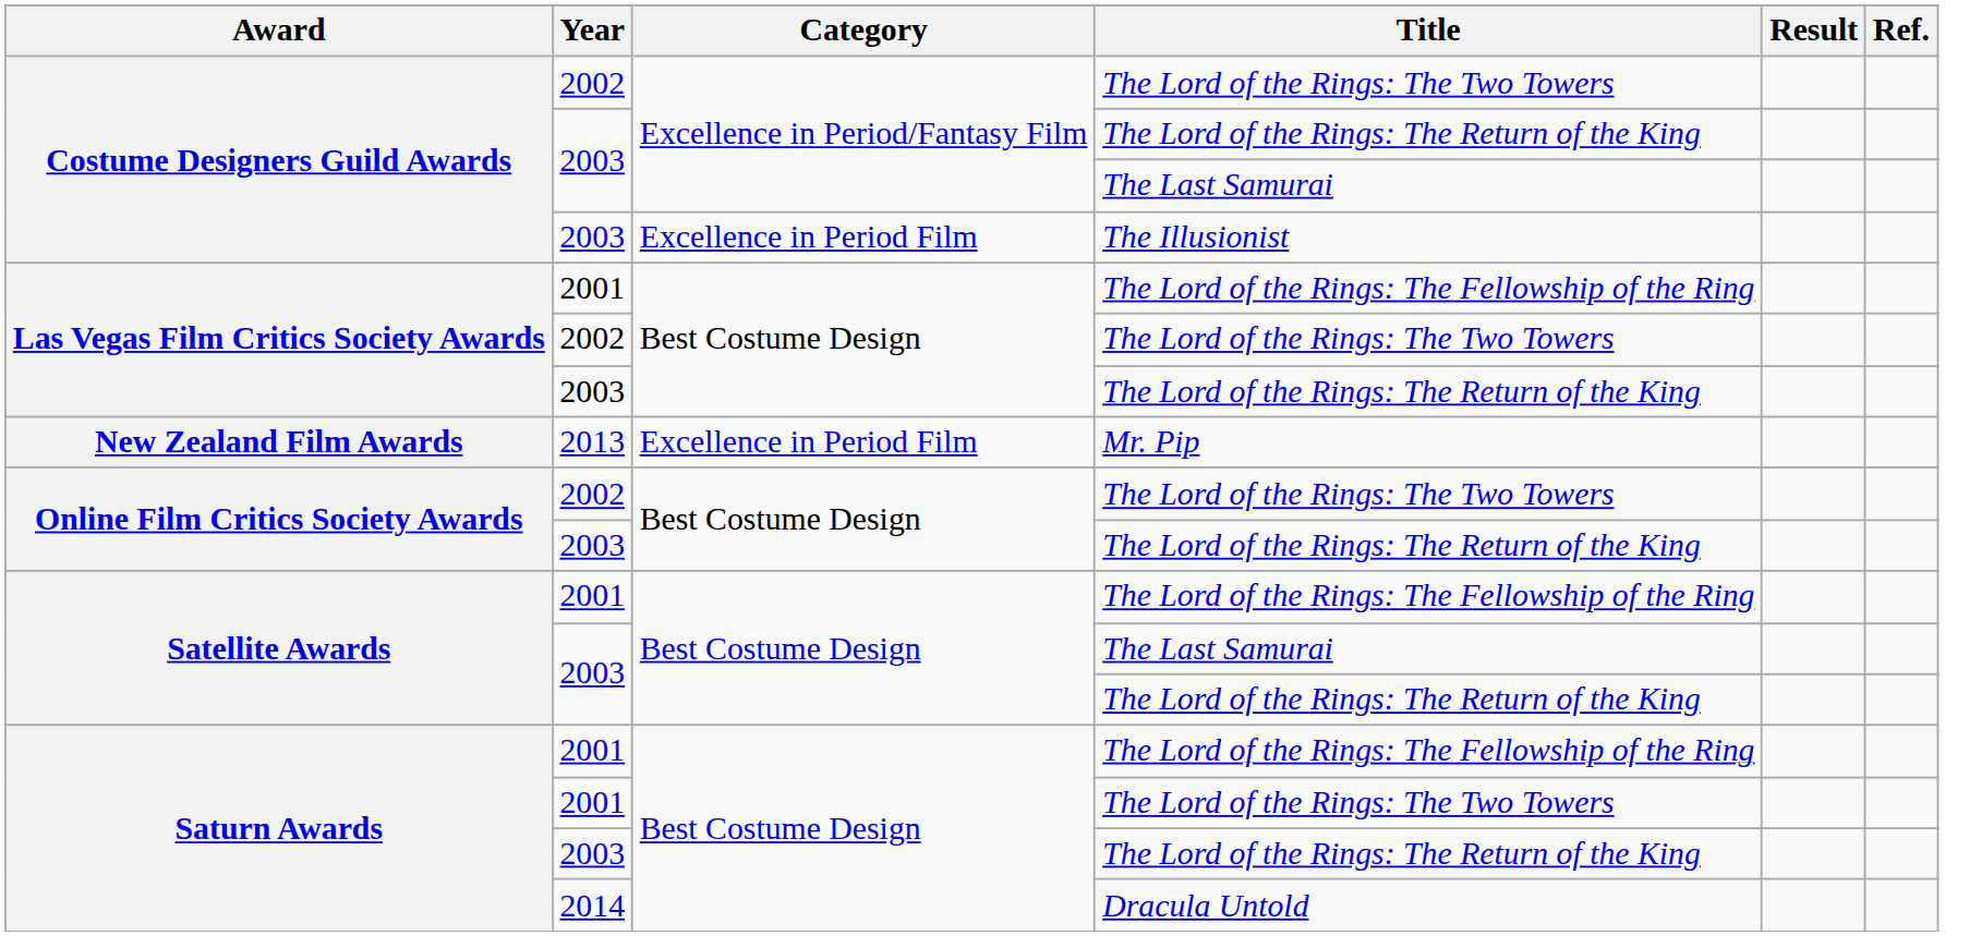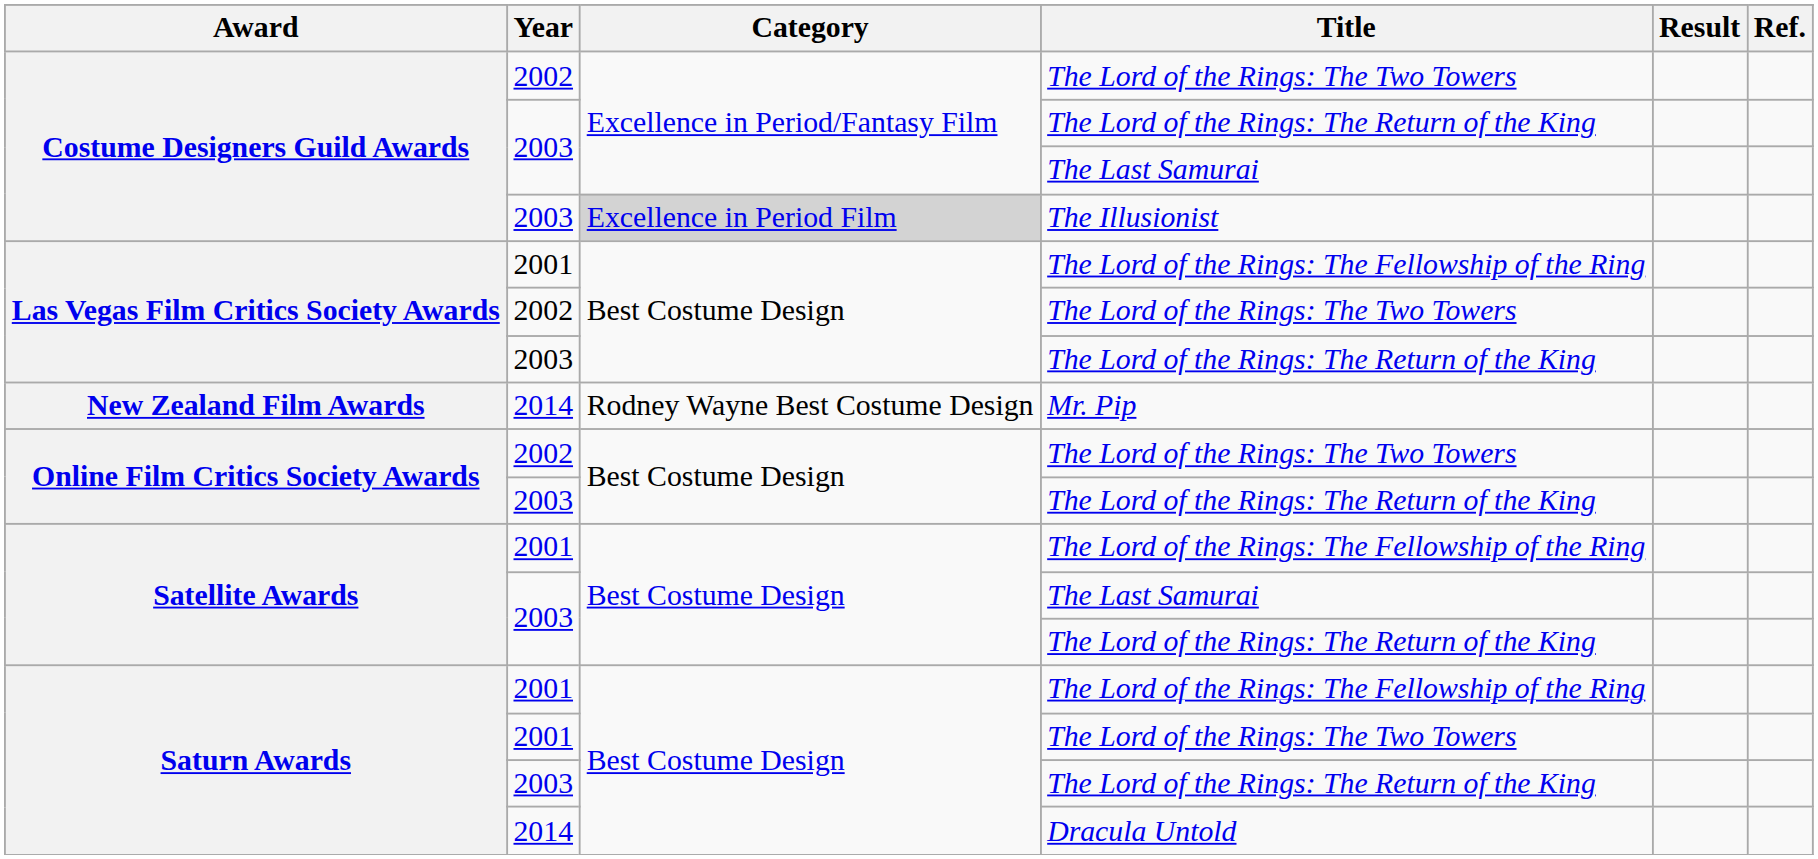The Illusionist | Category: no background -> lightgrey background
Mr. Pip | Year: 2013 -> 2014
Mr. Pip | Category: Excellence in Period Film -> Rodney Wayne Best Costume Design
